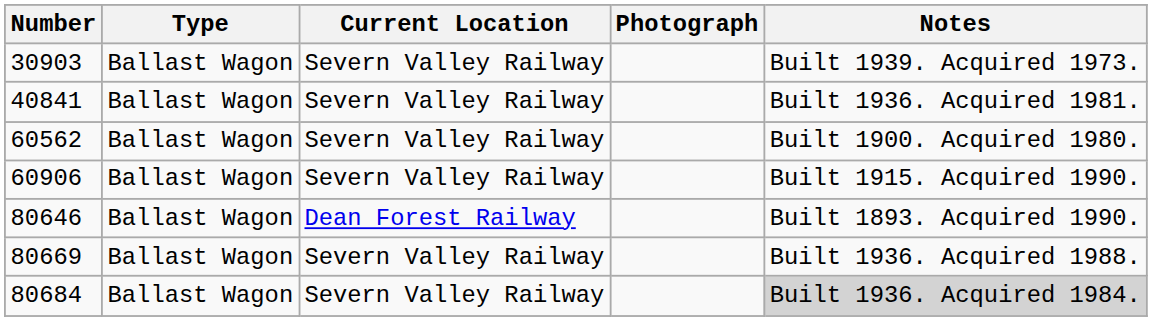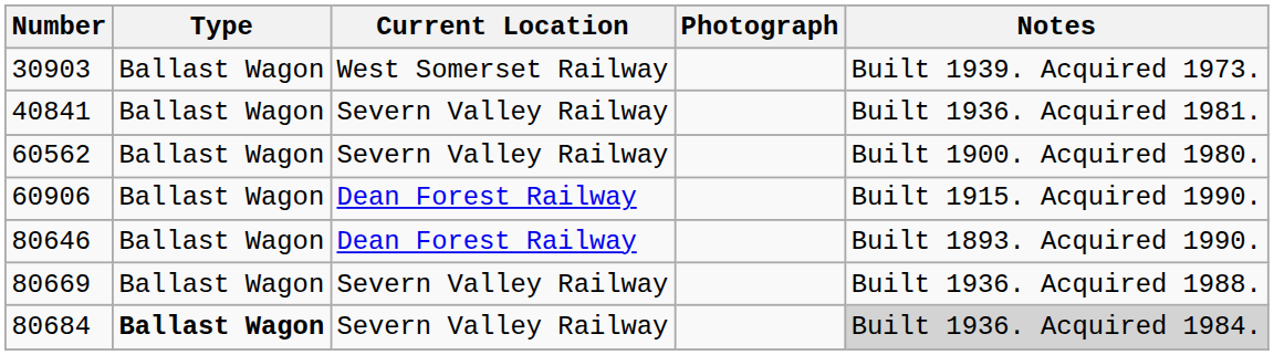30903 | Current Location: Severn Valley Railway -> West Somerset Railway
60906 | Current Location: Severn Valley Railway -> Dean Forest Railway
80684 | Type: normal -> bold
